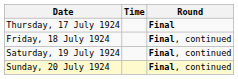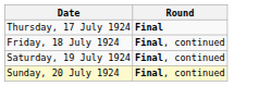- column: Time
